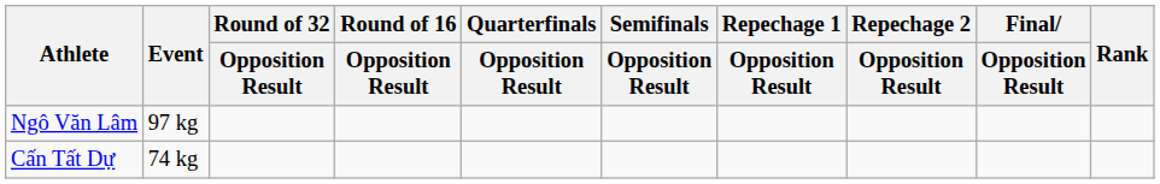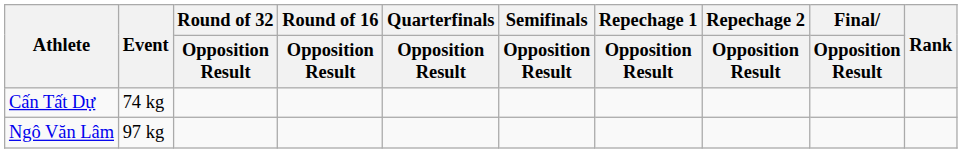rows swapped: Cấn Tất Dự <-> Ngô Văn Lâm
